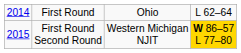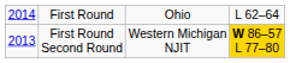First Round Second Round | column 1: 2015 -> 2013
